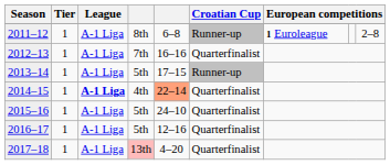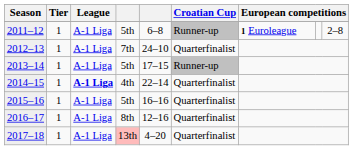2011–12 | column 4: 8th -> 5th
2012–13 | column 5: 16–16 -> 24–10
2014–15 | column 5: lightsalmon background -> no background
2015–16 | column 5: 24–10 -> 16–16
2016–17 | column 4: 5th -> 8th
